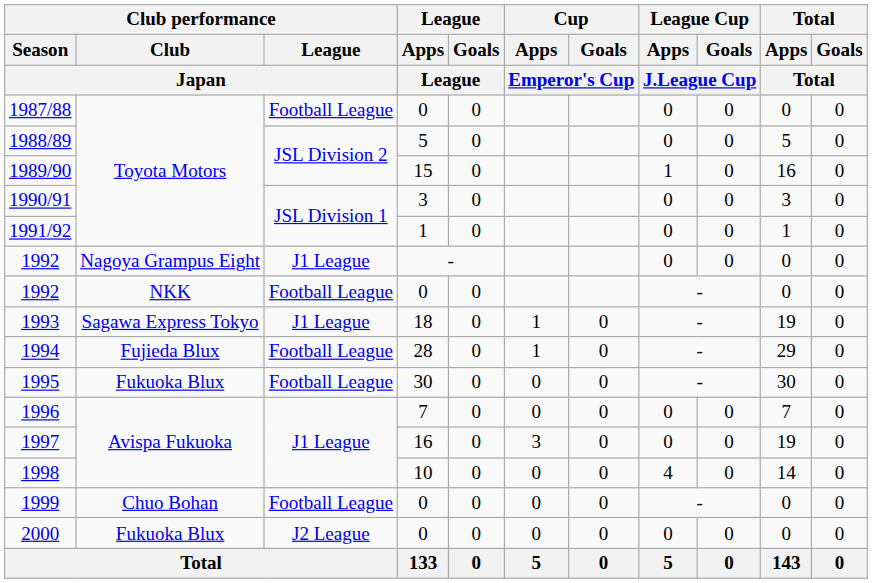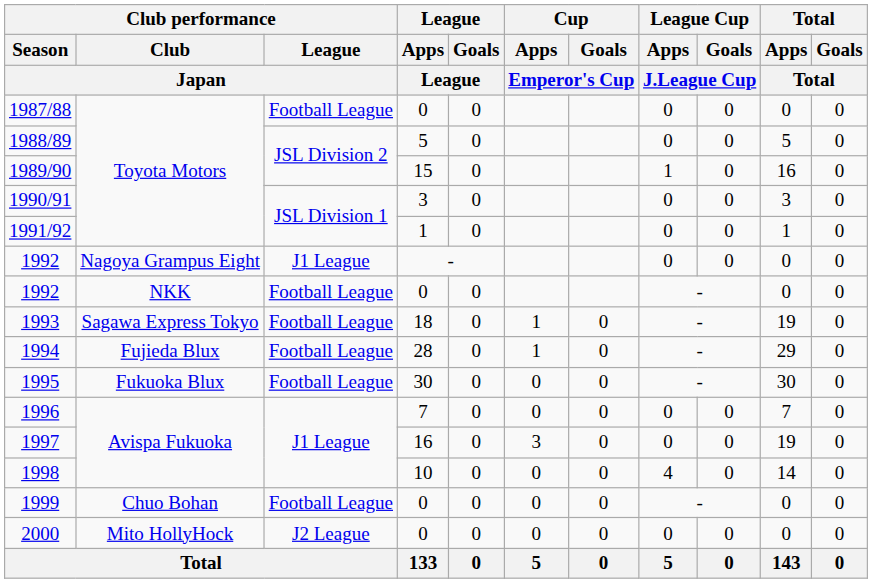1993 | Club performance / League / Japan: J1 League -> Football League
2000 | Club performance / Club / Japan: Fukuoka Blux -> Mito HollyHock
